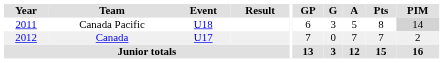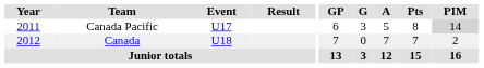Canada Pacific | Event: U18 -> U17
Canada | Event: U17 -> U18
